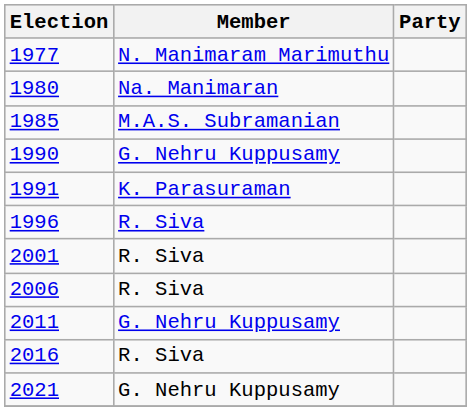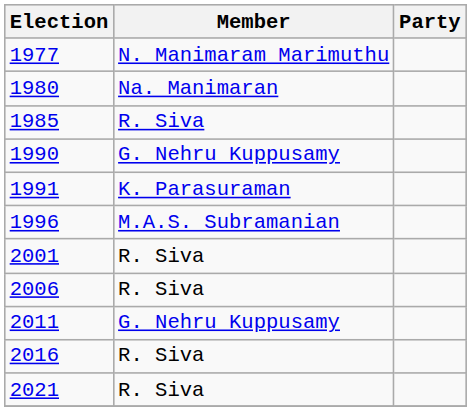1985 | Member: M.A.S. Subramanian -> R. Siva
1996 | Member: R. Siva -> M.A.S. Subramanian
2021 | Member: G. Nehru Kuppusamy -> R. Siva
